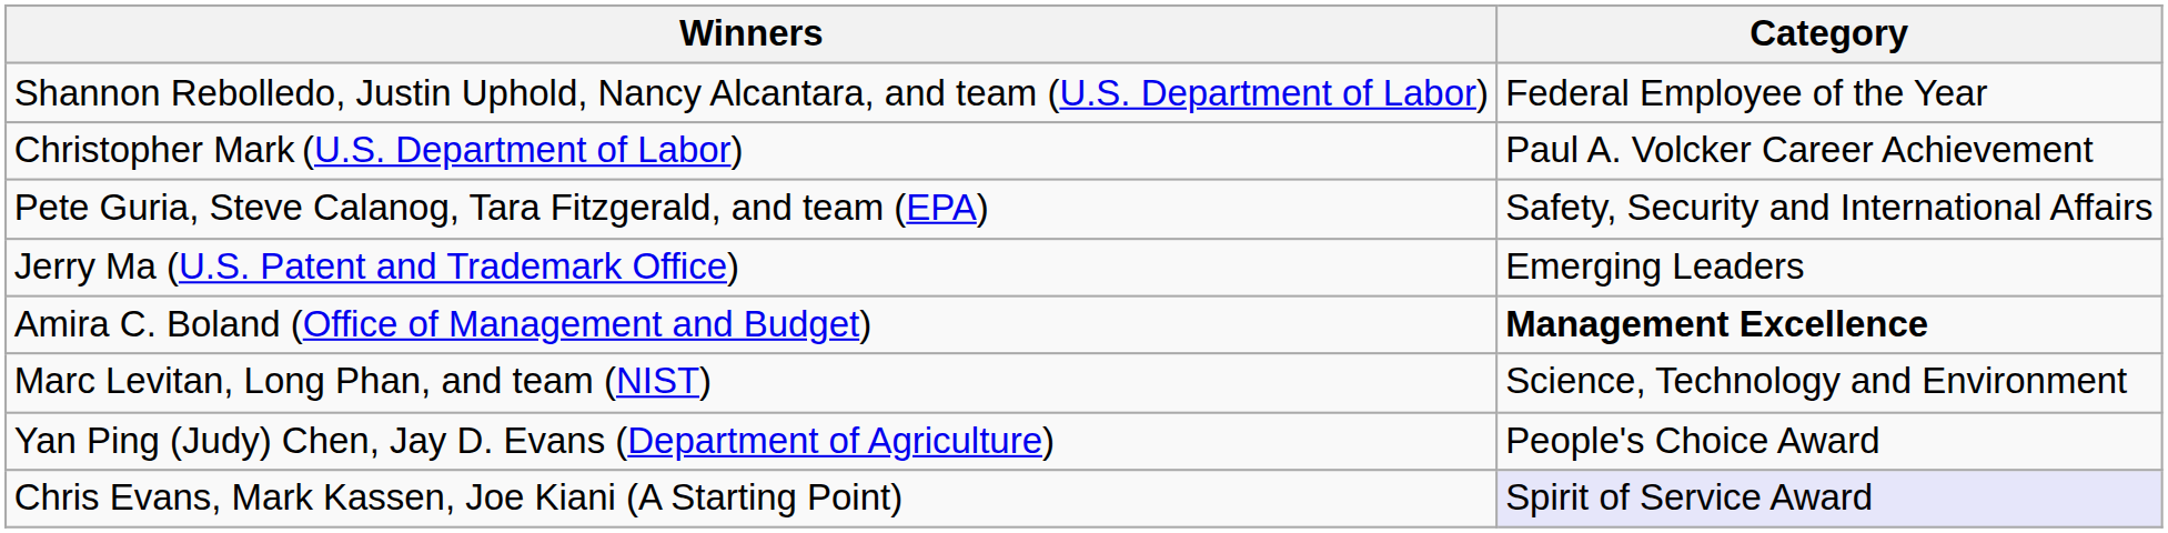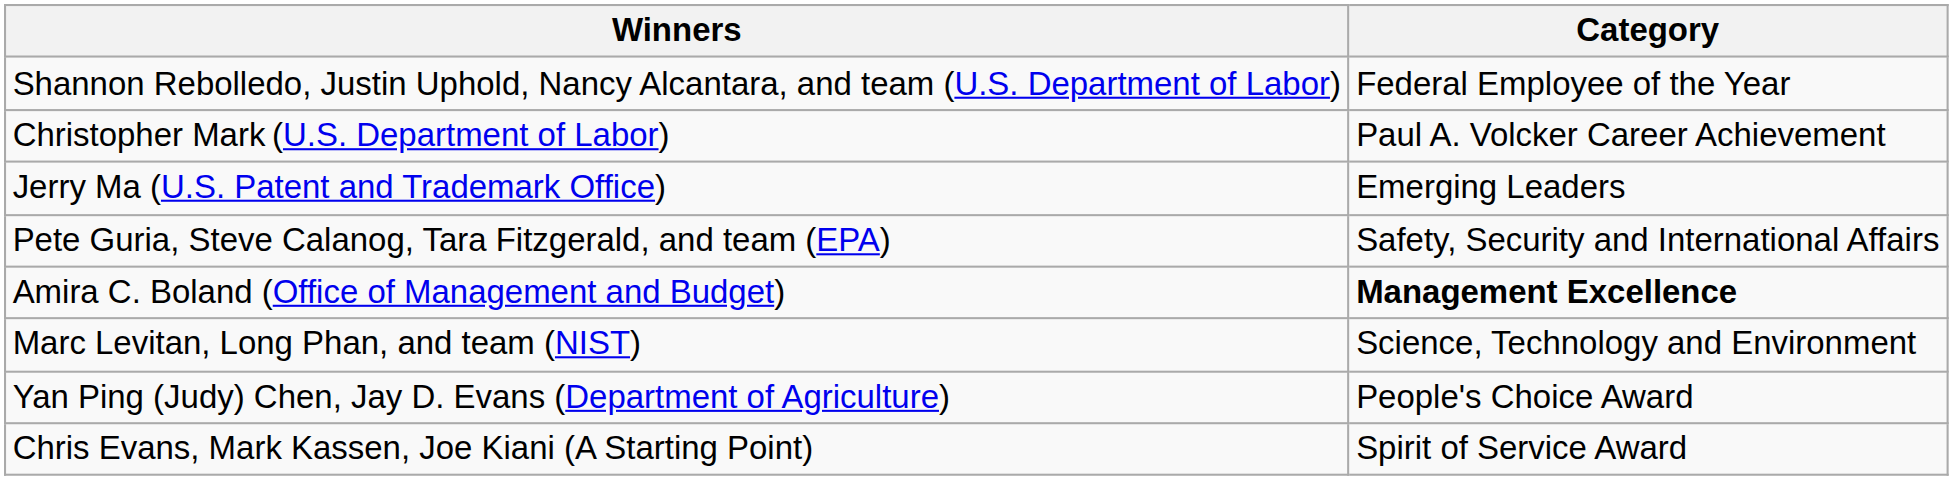rows swapped: Pete Guria, Steve Calanog, Tara Fitzgerald, and team (EPA) <-> Jerry Ma (U.S. Patent and Trademark Office)
Chris Evans, Mark Kassen, Joe Kiani (A Starting Point) | Category: lavender background -> no background
